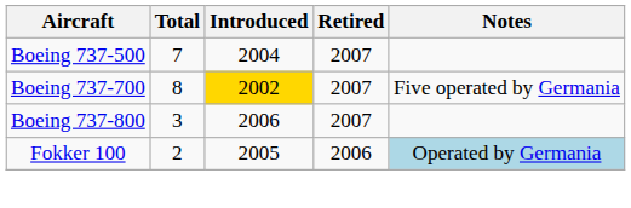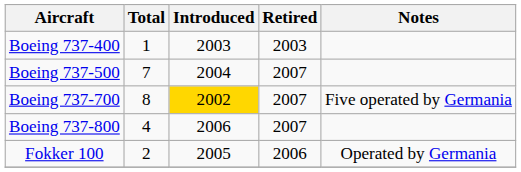+ row: Boeing 737-400 | 1 | 2003 | 2003
Boeing 737-800 | Total: 3 -> 4
Fokker 100 | Notes: lightblue background -> no background
